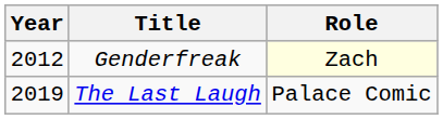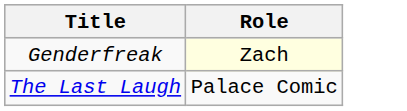- column: Year | 2012 | 2019
